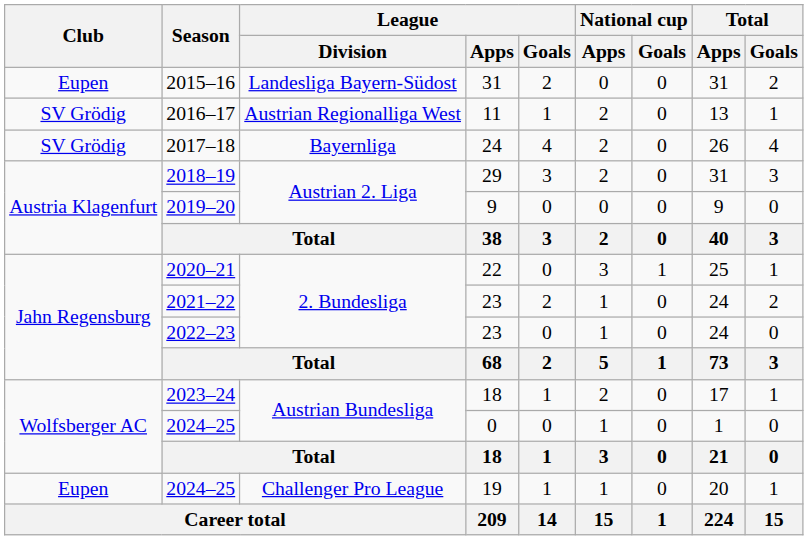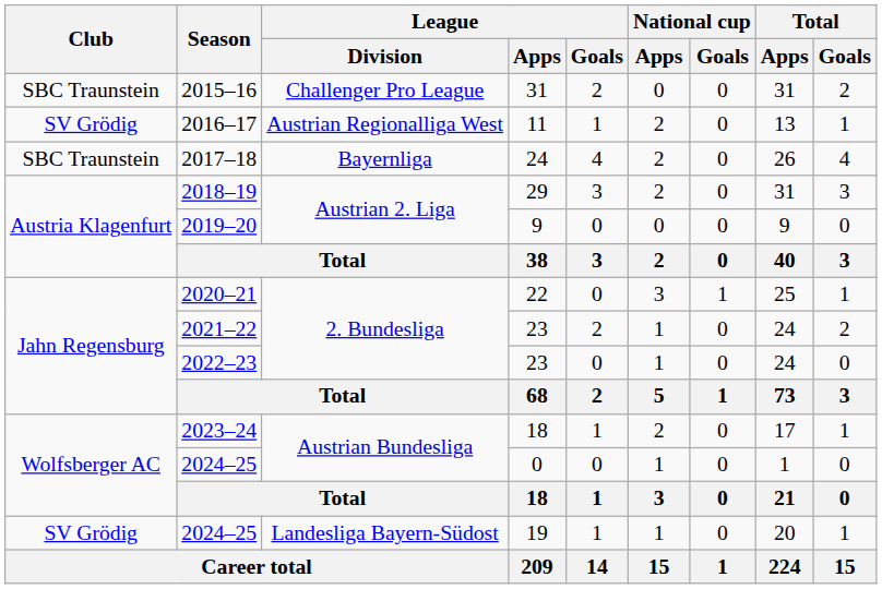2015–16 | Club: Eupen -> SBC Traunstein
2015–16 | League / Division: Landesliga Bayern-Südost -> Challenger Pro League
2017–18 | Club: SV Grödig -> SBC Traunstein
2024–25 / 19 | Club: Eupen -> SV Grödig
2024–25 / 19 | League / Division: Challenger Pro League -> Landesliga Bayern-Südost
